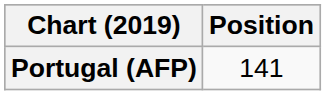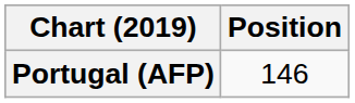Portugal (AFP) | Position: 141 -> 146
